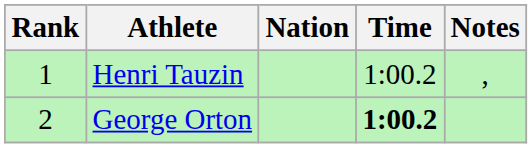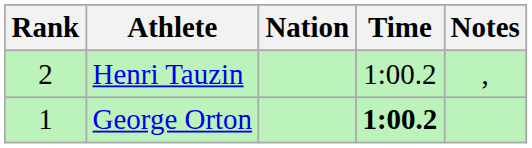Henri Tauzin | Rank: 1 -> 2
George Orton | Rank: 2 -> 1
